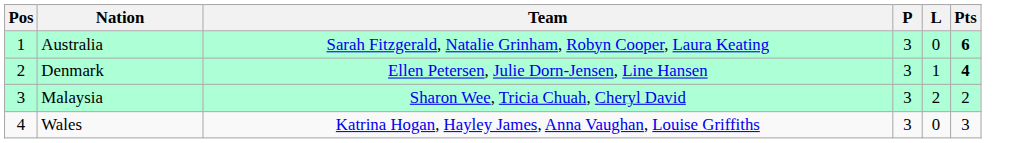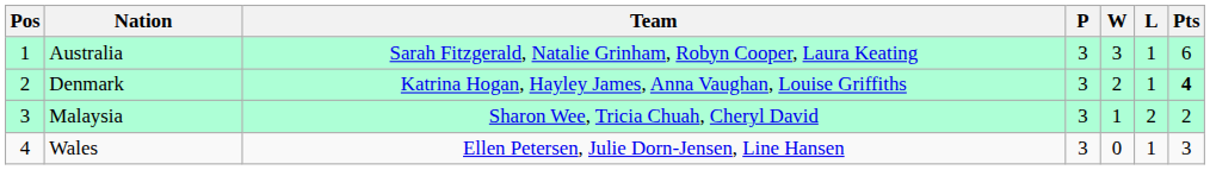+ column: W | 3 | 2 | 1 | 0
Australia | L: 0 -> 1
Australia | Pts: bold -> normal
Denmark | Team: Ellen Petersen, Julie Dorn-Jensen, Line Hansen -> Katrina Hogan, Hayley James, Anna Vaughan, Louise Griffiths
Wales | Team: Katrina Hogan, Hayley James, Anna Vaughan, Louise Griffiths -> Ellen Petersen, Julie Dorn-Jensen, Line Hansen
Wales | L: 0 -> 1
